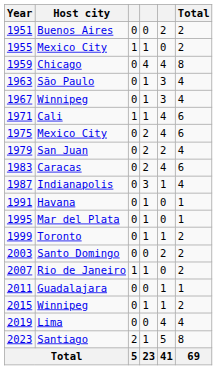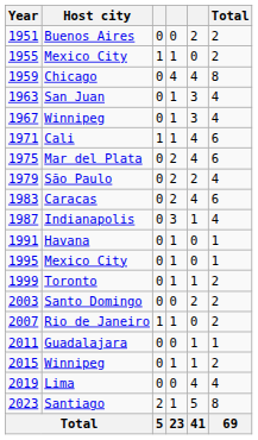1963 | Host city: São Paulo -> San Juan
1975 | Host city: Mexico City -> Mar del Plata
1979 | Host city: San Juan -> São Paulo
1995 | Host city: Mar del Plata -> Mexico City
